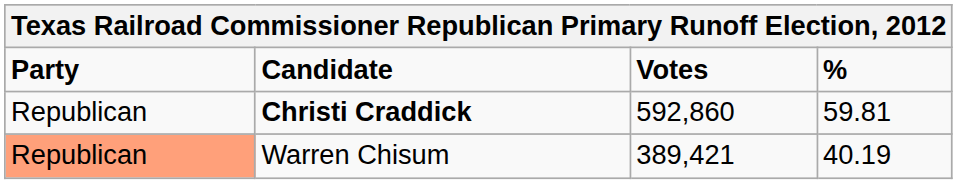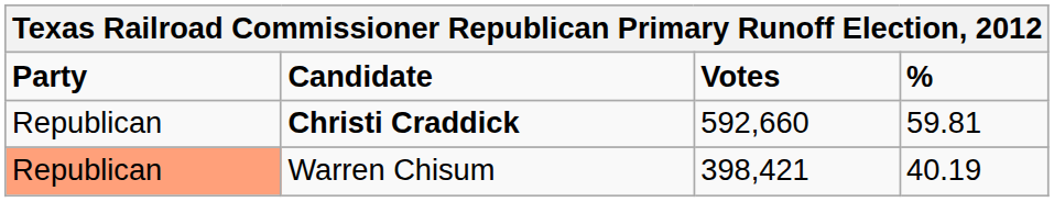Christi Craddick | Votes: 592,860 -> 592,660
Warren Chisum | Votes: 389,421 -> 398,421
